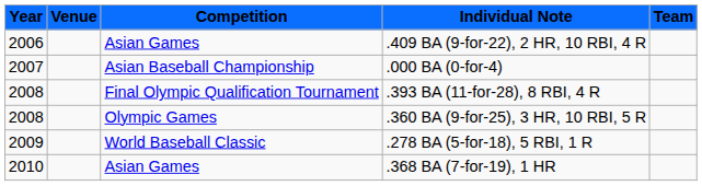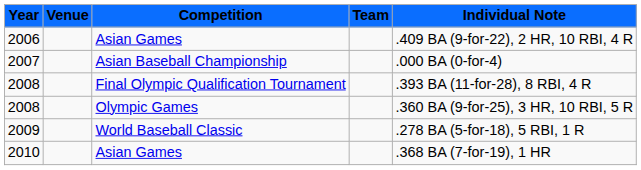columns swapped: Team <-> Individual Note
